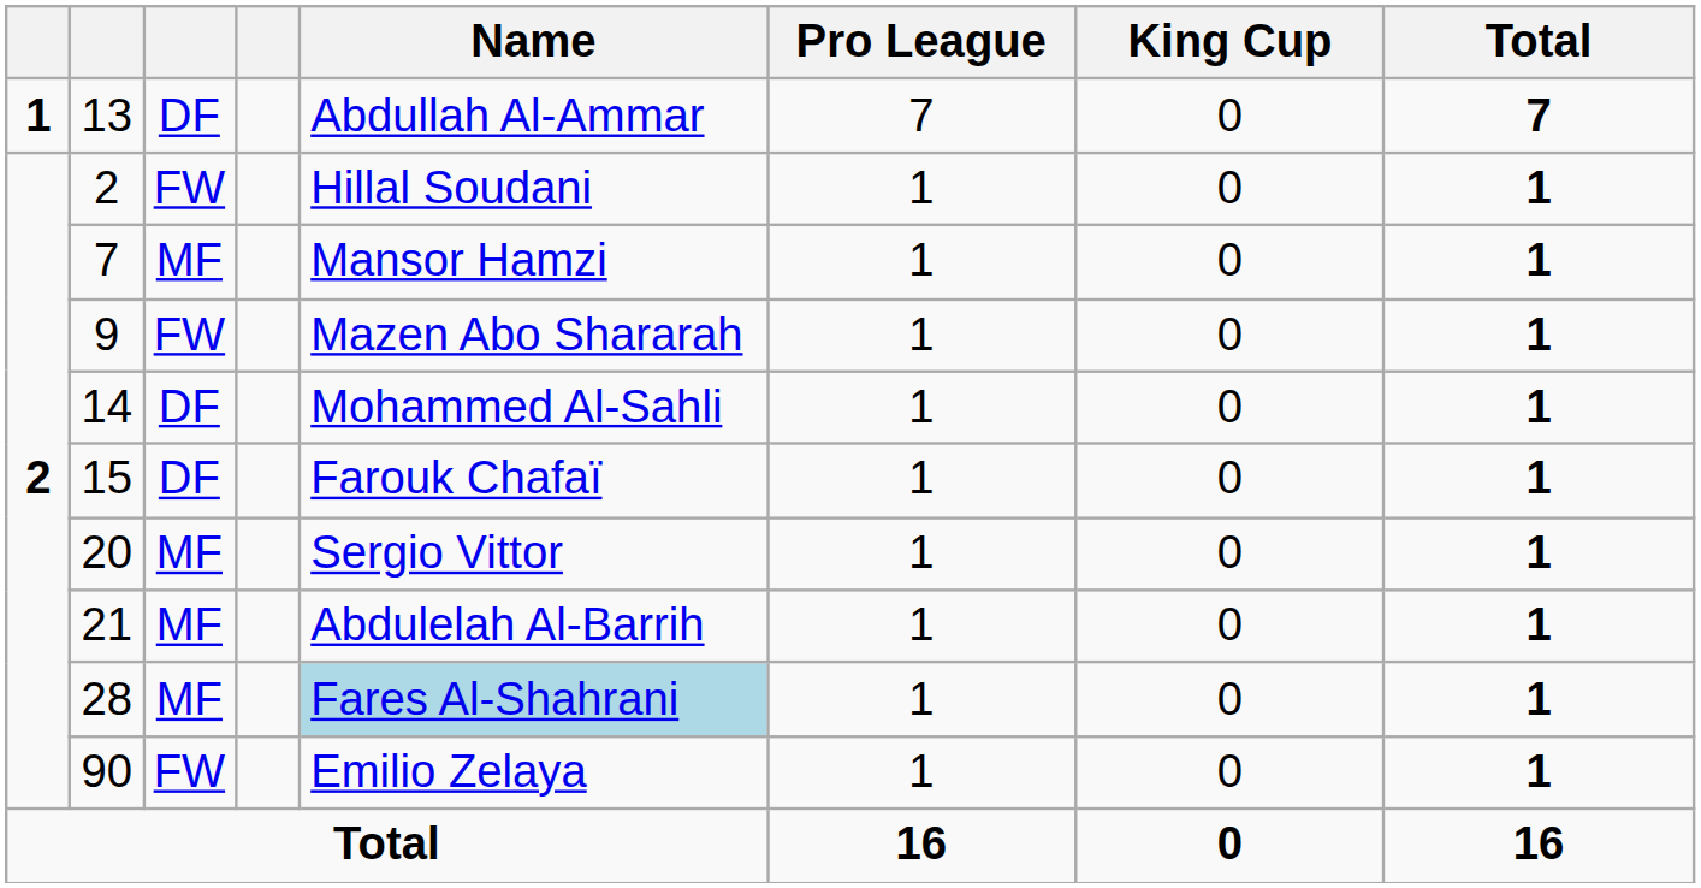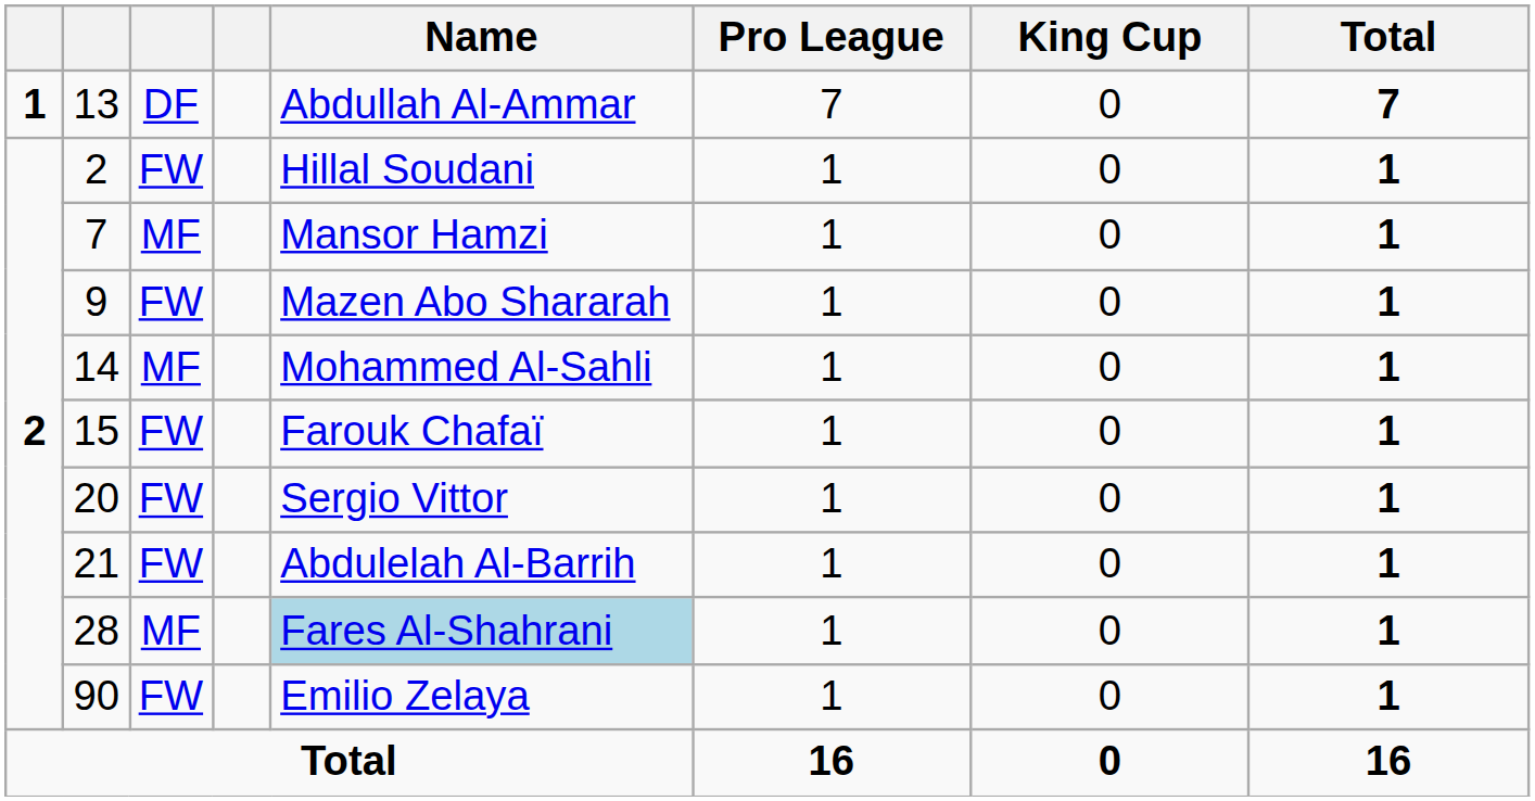14 | column 3: DF -> MF
15 | column 3: DF -> FW
20 | column 3: MF -> FW
21 | column 3: MF -> FW
